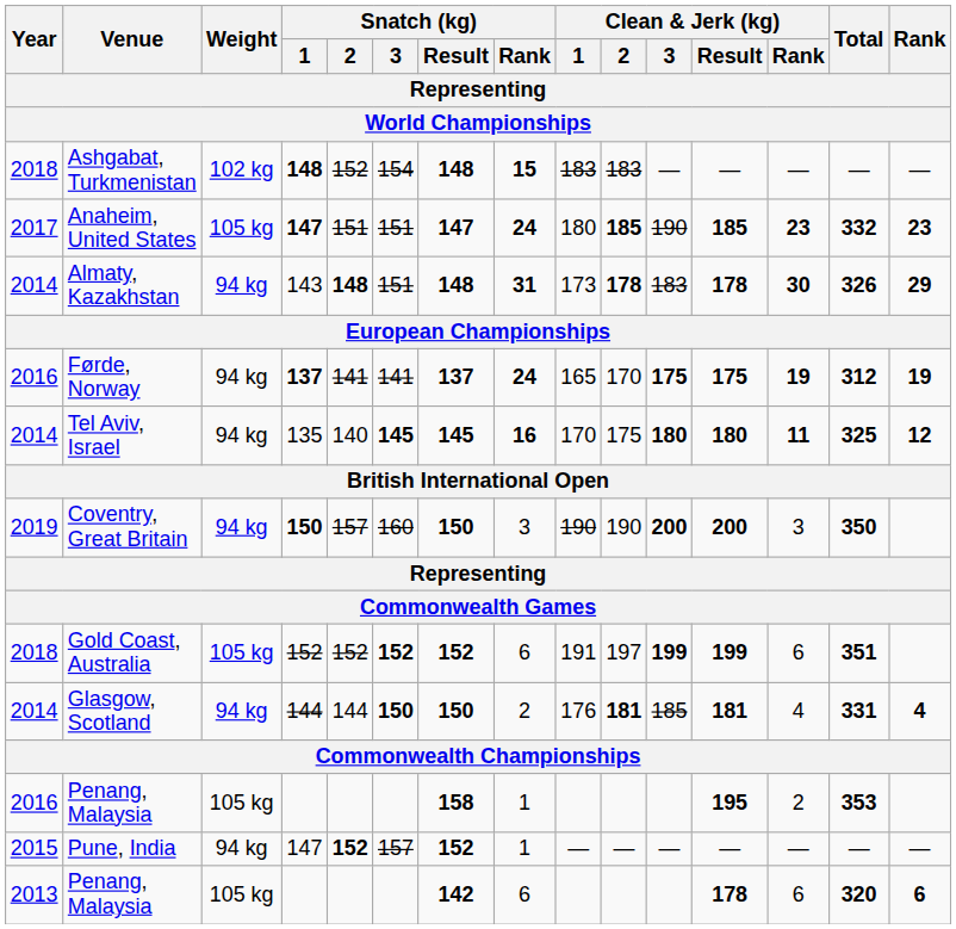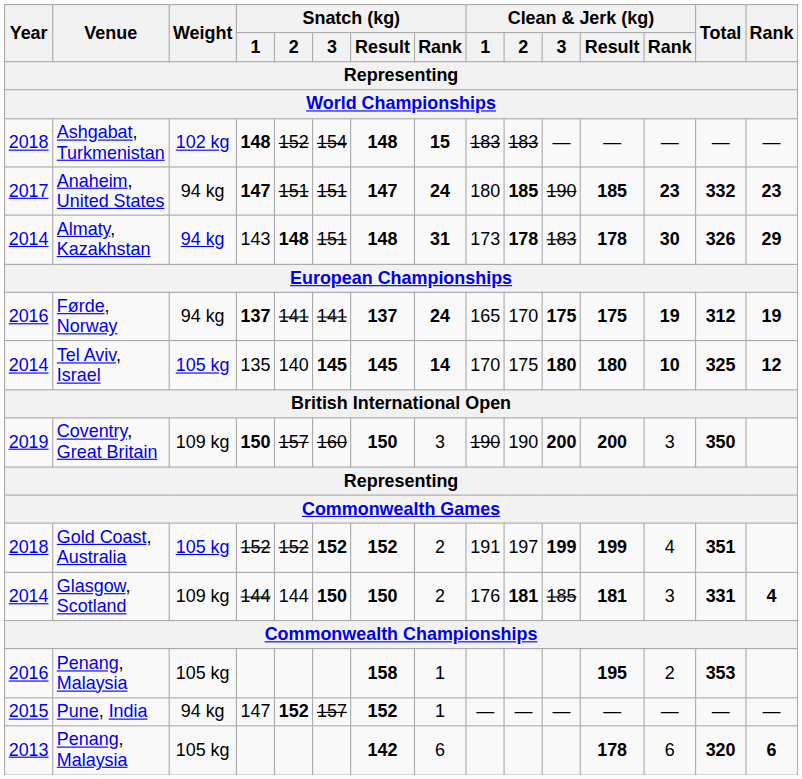Anaheim, United States | Weight: 105 kg -> 94 kg
Tel Aviv, Israel | Weight: 94 kg -> 105 kg
Tel Aviv, Israel | Snatch (kg) / Rank: 16 -> 14
Tel Aviv, Israel | Clean & Jerk (kg) / Rank: 11 -> 10
Coventry, Great Britain | Weight: 94 kg -> 109 kg
Gold Coast, Australia | Snatch (kg) / Rank: 6 -> 2
Gold Coast, Australia | Clean & Jerk (kg) / Rank: 6 -> 4
Glasgow, Scotland | Weight: 94 kg -> 109 kg
Glasgow, Scotland | Clean & Jerk (kg) / Rank: 4 -> 3
